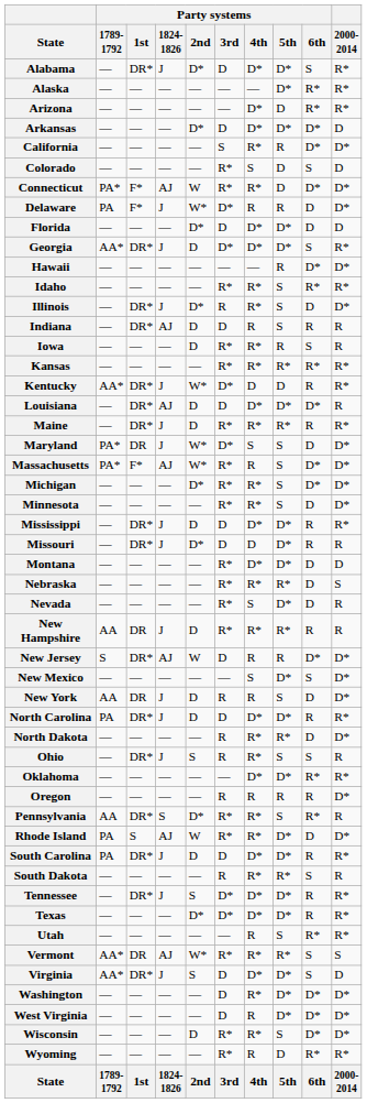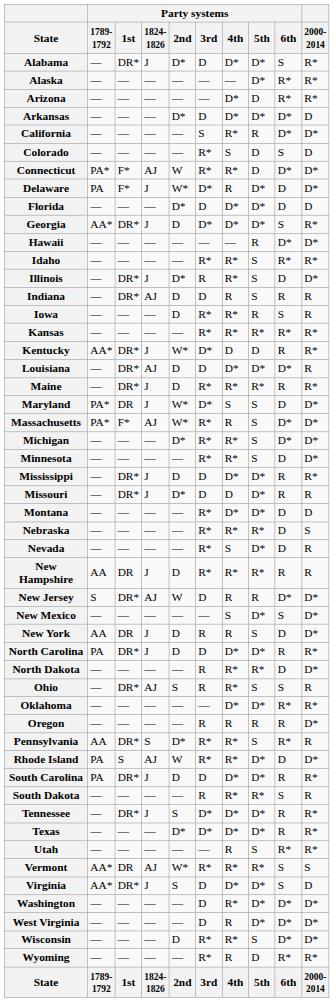Delaware | Party systems / 5th: R -> D*
Ohio | Party systems / 1824-1826: J -> AJ
